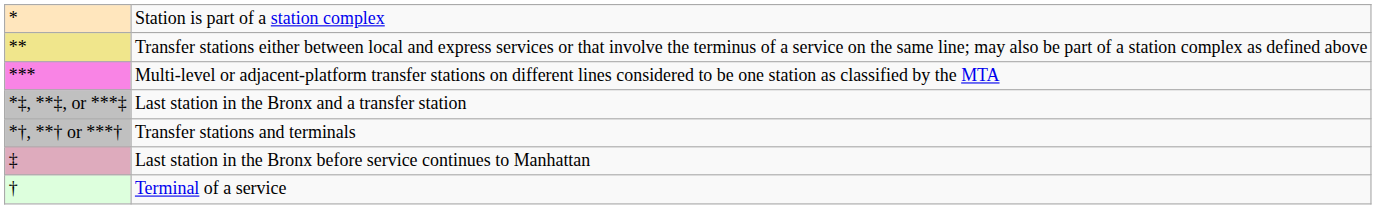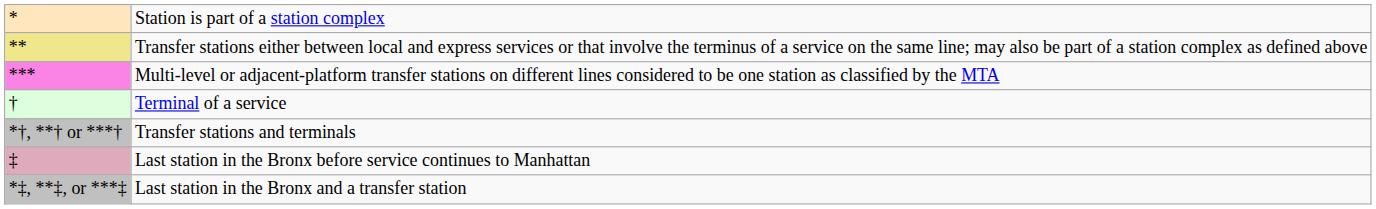rows swapped: Terminal of a service <-> Last station in the Bronx and a transfer station
